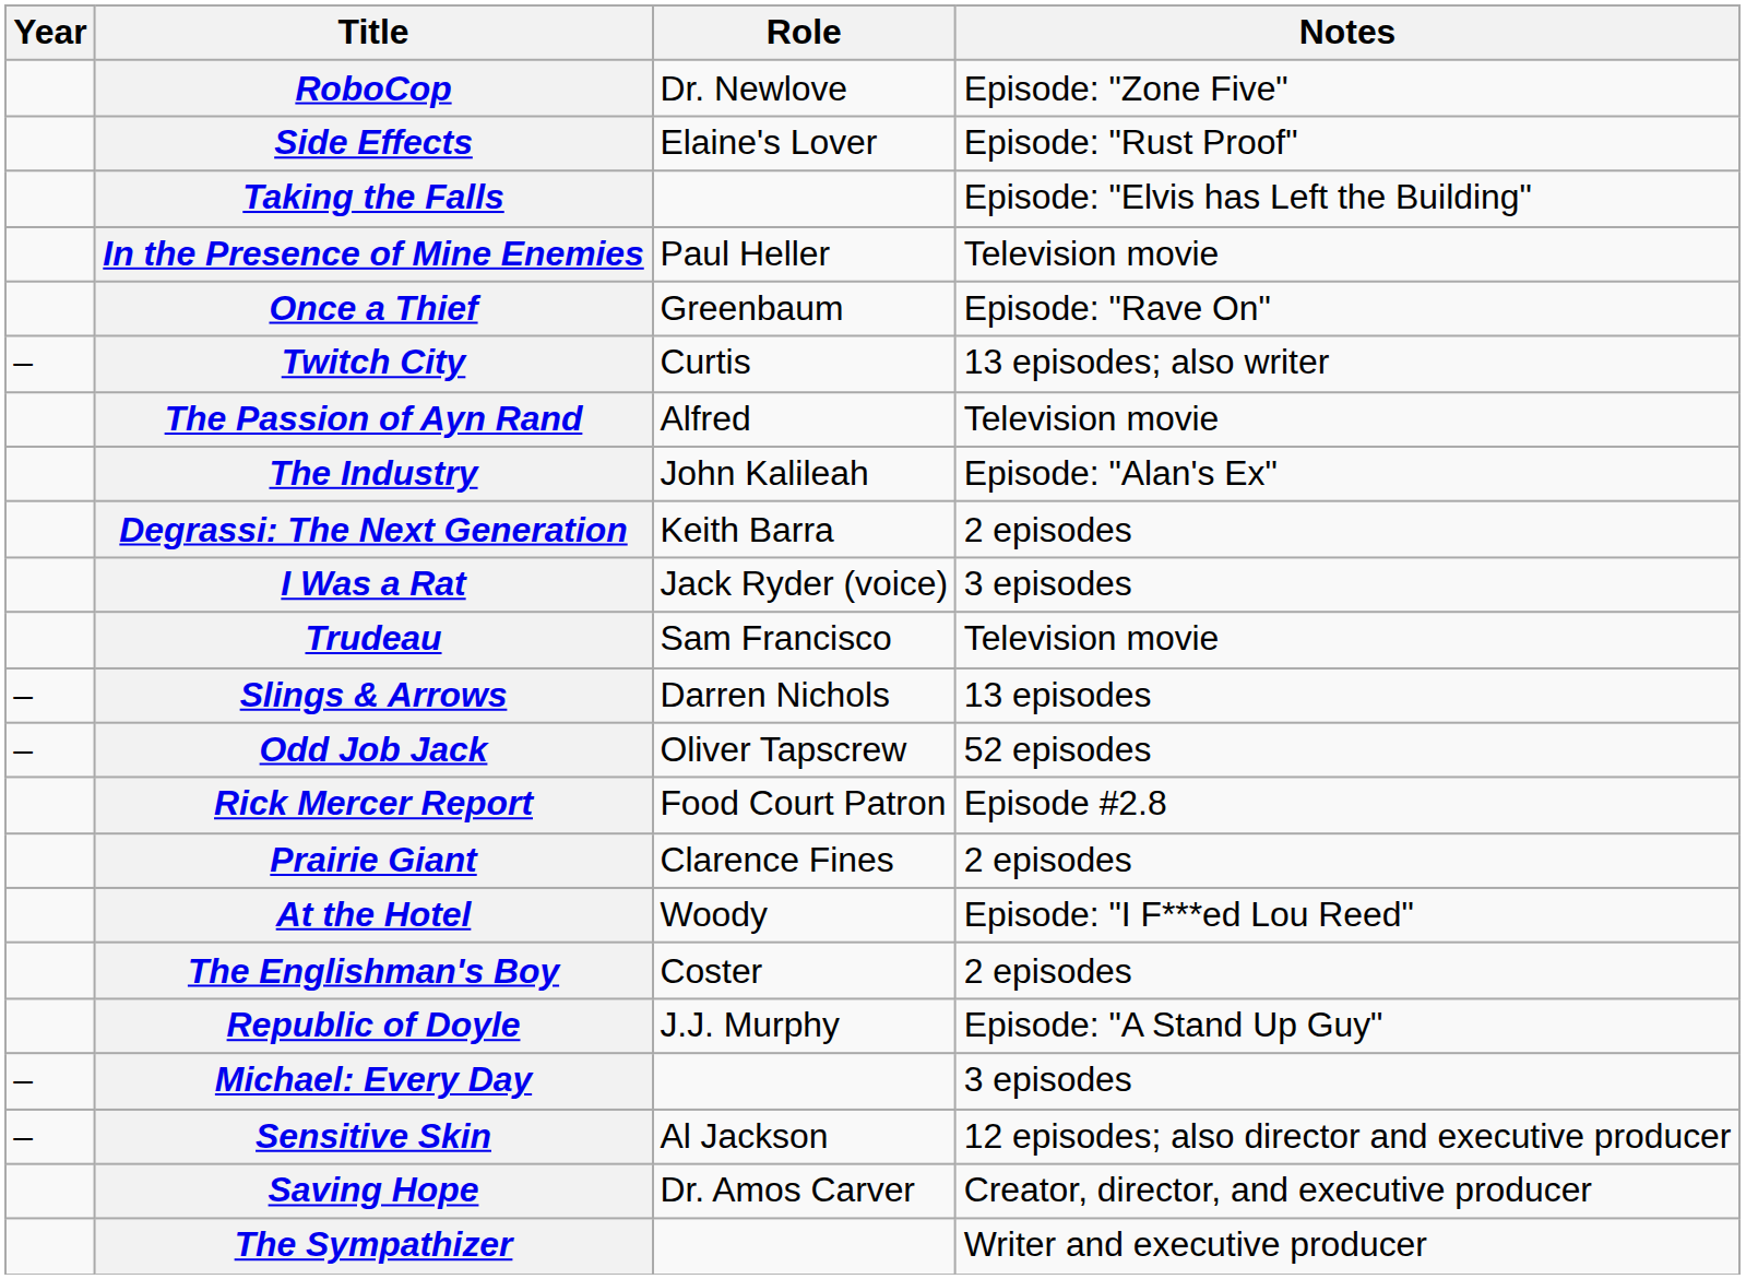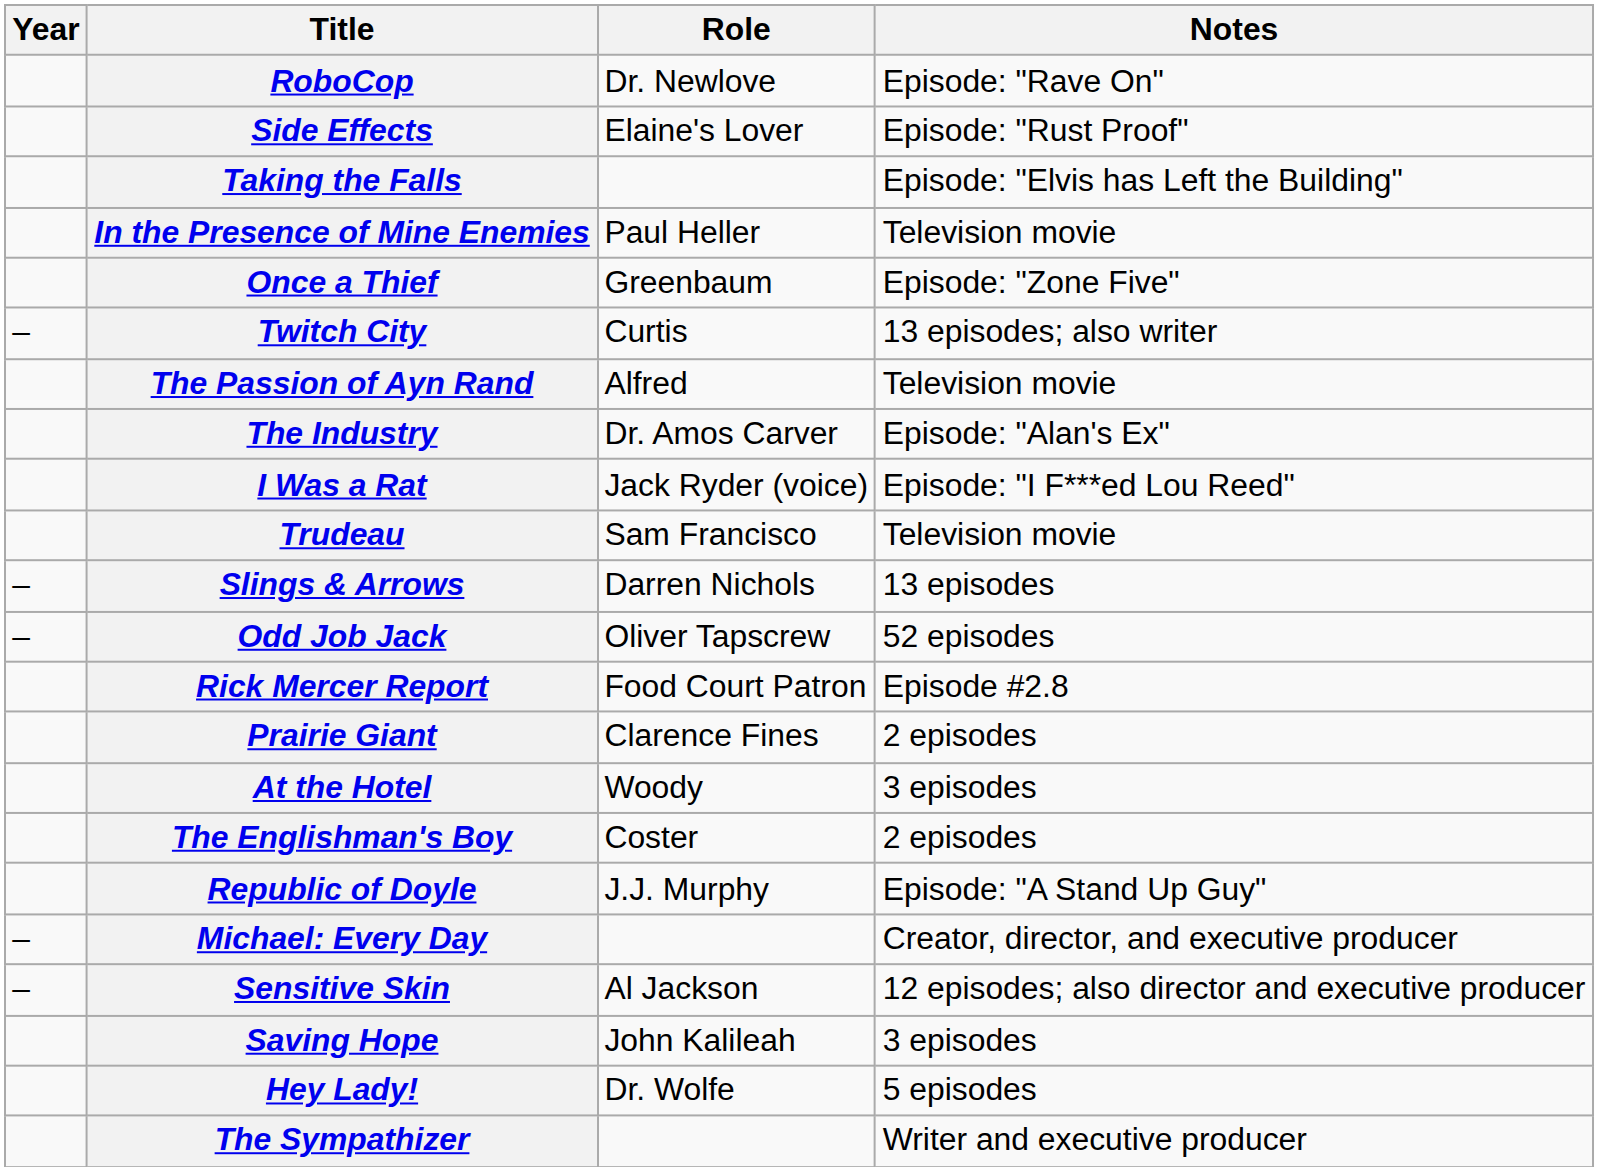RoboCop | Notes: Episode: "Zone Five" -> Episode: "Rave On"
Once a Thief | Notes: Episode: "Rave On" -> Episode: "Zone Five"
The Industry | Role: John Kalileah -> Dr. Amos Carver
- row: Degrassi: The Next Generation | Keith Barra | 2 episodes
I Was a Rat | Notes: 3 episodes -> Episode: "I F***ed Lou Reed"
At the Hotel | Notes: Episode: "I F***ed Lou Reed" -> 3 episodes
Michael: Every Day | Notes: 3 episodes -> Creator, director, and executive producer
Saving Hope | Role: Dr. Amos Carver -> John Kalileah
Saving Hope | Notes: Creator, director, and executive producer -> 3 episodes
+ row: Hey Lady! | Dr. Wolfe | 5 episodes
